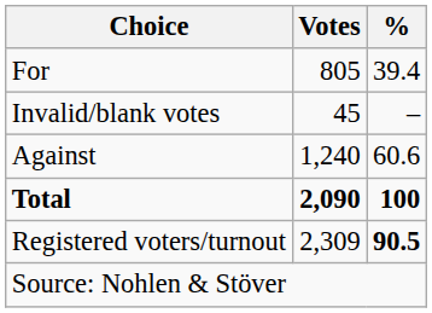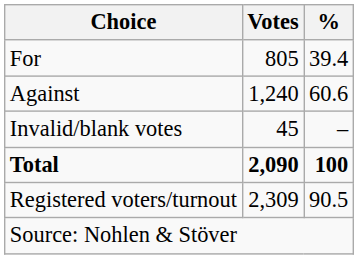rows swapped: Against <-> Invalid/blank votes
Registered voters/turnout | %: bold -> normal
